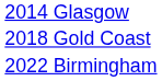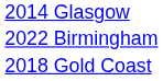rows swapped: 2018 Gold Coast <-> 2022 Birmingham
